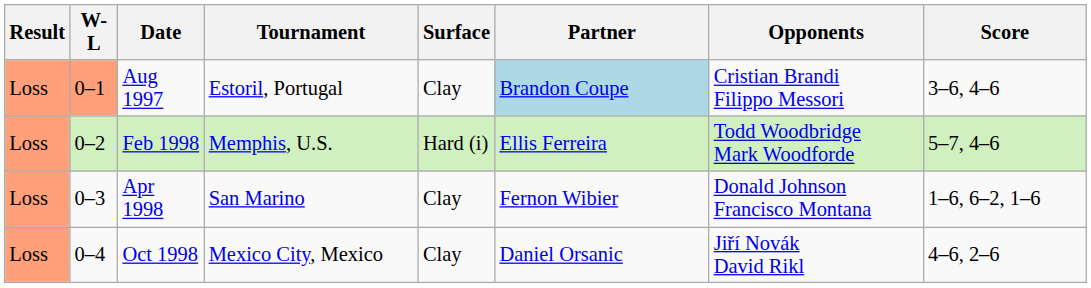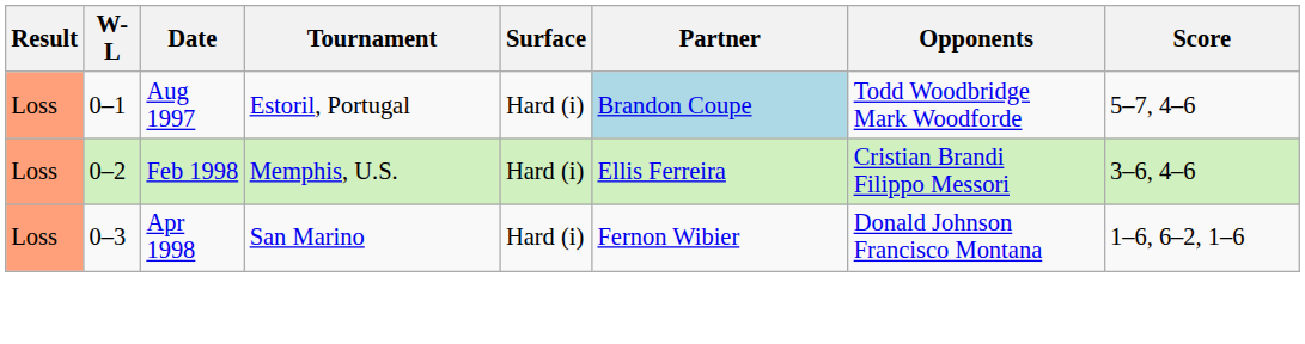Aug 1997 | W-L: lightsalmon background -> no background
Aug 1997 | Surface: Clay -> Hard (i)
Aug 1997 | Opponents: Cristian Brandi Filippo Messori -> Todd Woodbridge Mark Woodforde
Aug 1997 | Score: 3–6, 4–6 -> 5–7, 4–6
Feb 1998 | Opponents: Todd Woodbridge Mark Woodforde -> Cristian Brandi Filippo Messori
Feb 1998 | Score: 5–7, 4–6 -> 3–6, 4–6
Apr 1998 | Surface: Clay -> Hard (i)
- row: Loss | 0–4 | Oct 1998 | Mexico City, Mexico | Clay | Daniel Orsanic | Jiří Novák David Rikl | 4–6, 2–6
